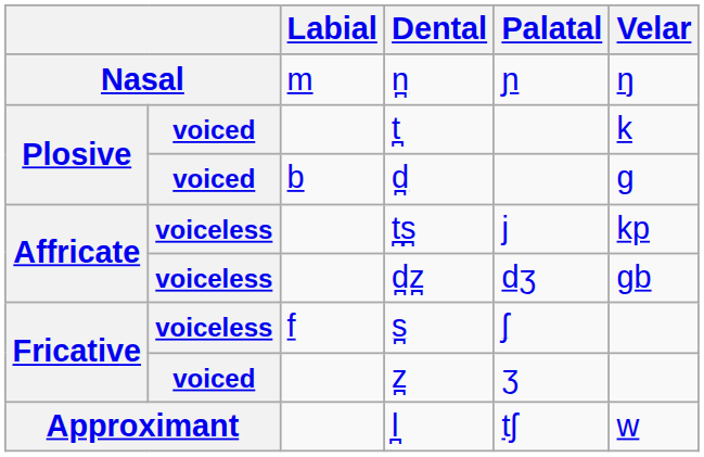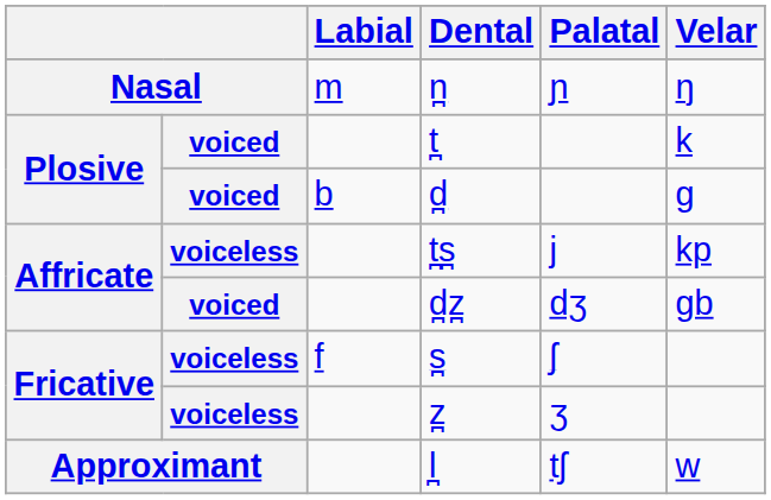d̪z̪ | column 2: voiceless -> voiced
z̪ | column 2: voiced -> voiceless
